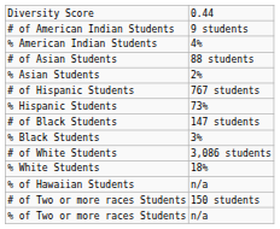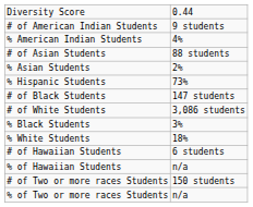- row: # of Hispanic Students | 767 students
rows swapped: % Black Students <-> # of White Students
+ row: # of Hawaiian Students | 6 students
